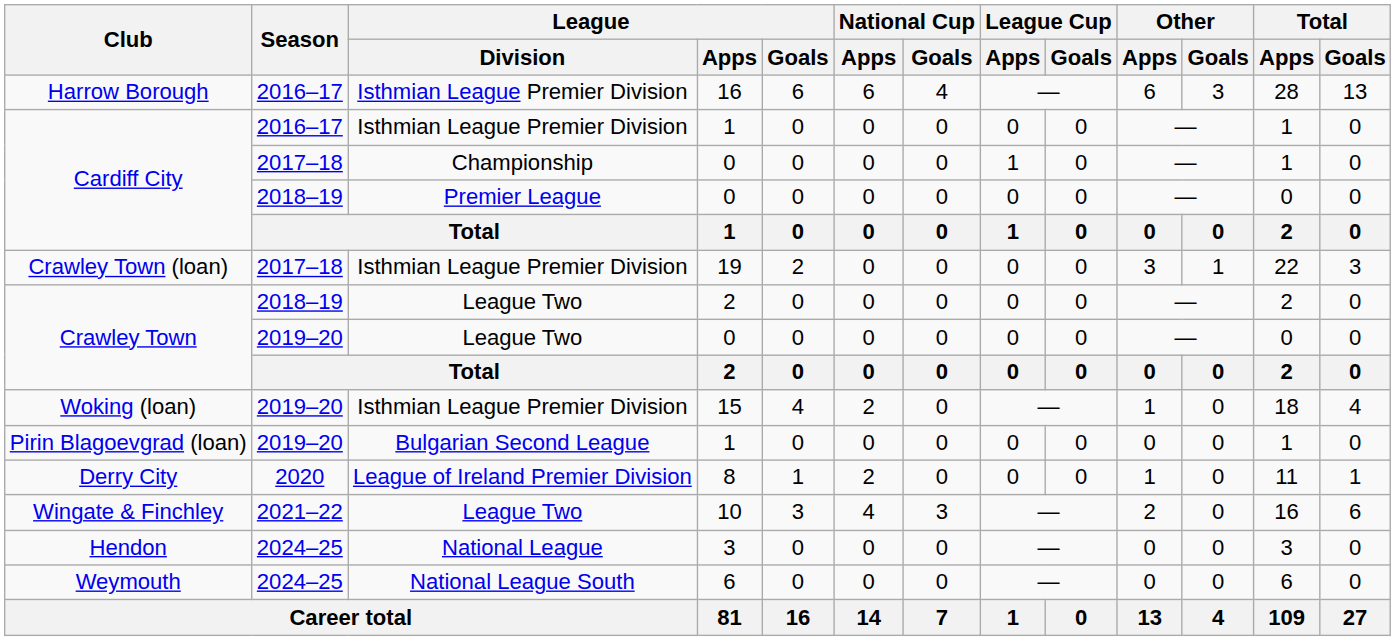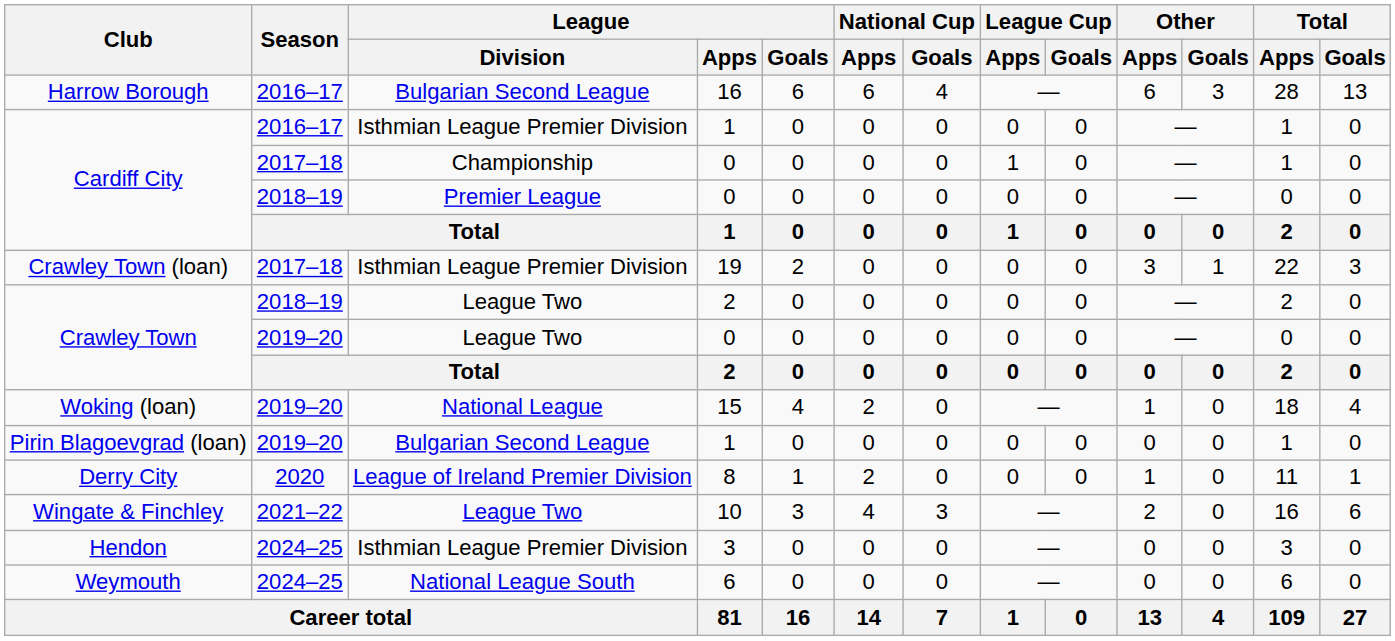Harrow Borough | League / Division: Isthmian League Premier Division -> Bulgarian Second League
Woking (loan) | League / Division: Isthmian League Premier Division -> National League
Hendon | League / Division: National League -> Isthmian League Premier Division
